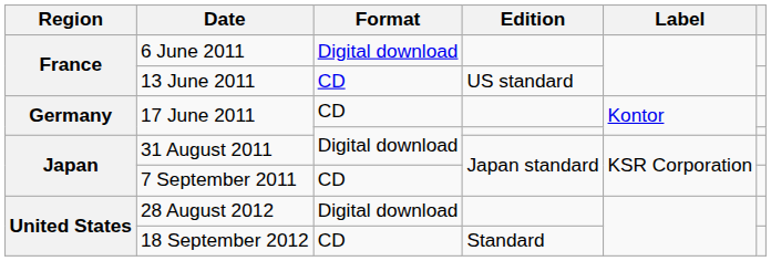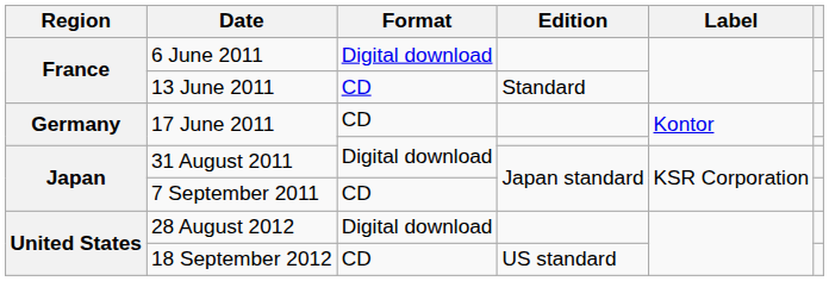13 June 2011 | Edition: US standard -> Standard
18 September 2012 | Edition: Standard -> US standard
